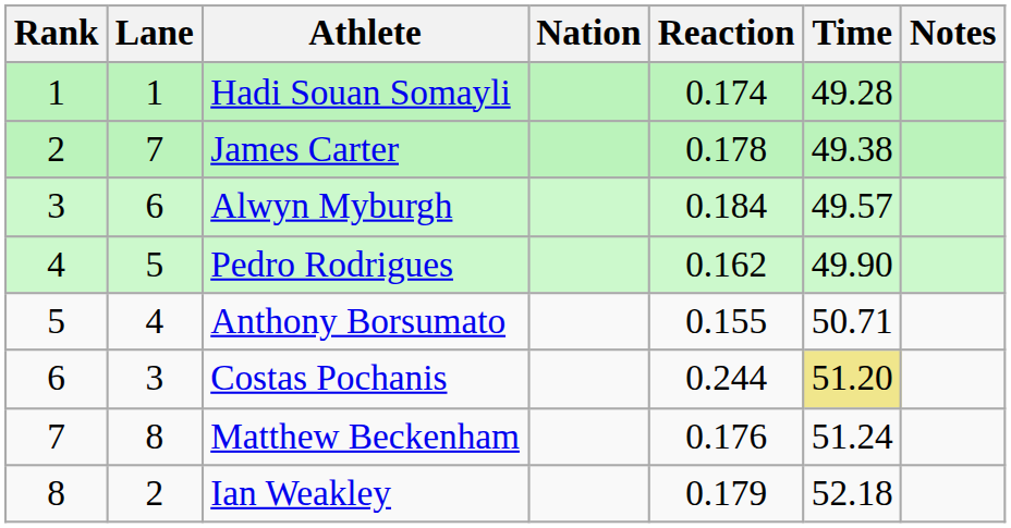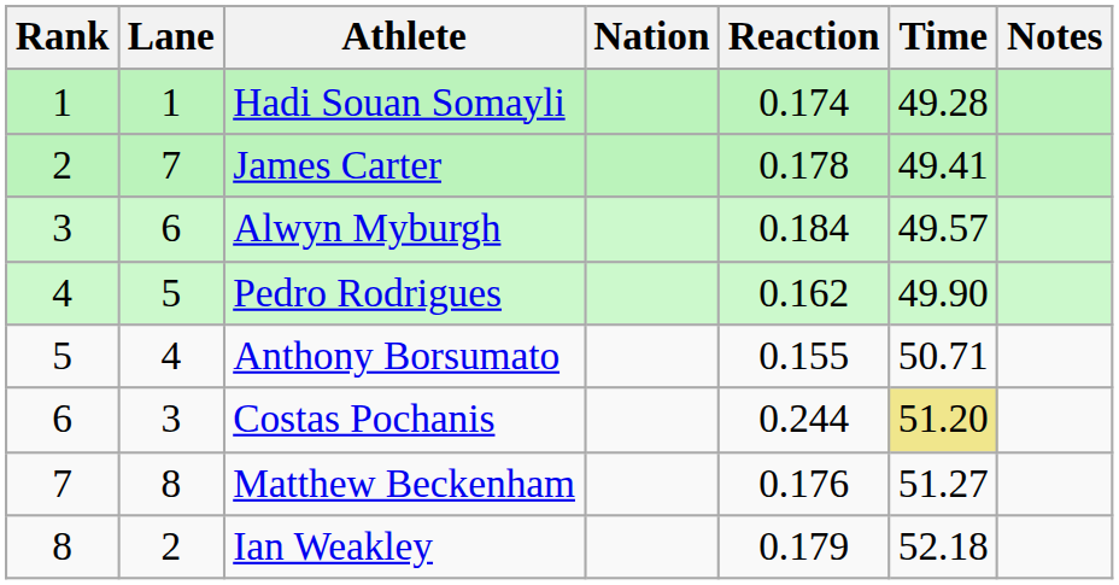James Carter | Time: 49.38 -> 49.41
Matthew Beckenham | Time: 51.24 -> 51.27
